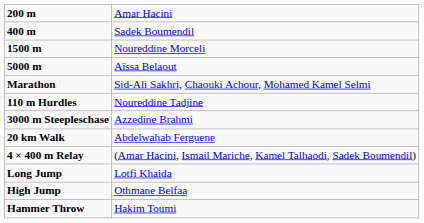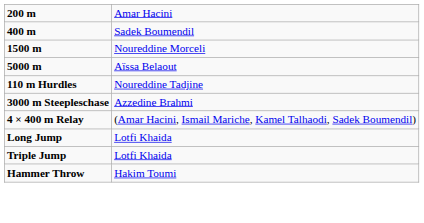- row: Marathon | Sid-Ali Sakhri, Chaouki Achour, Mohamed Kamel Selmi
- row: 20 km Walk | Abdelwahab Ferguene
+ row: Triple Jump | Lotfi Khaida
- row: High Jump | Othmane Belfaa
